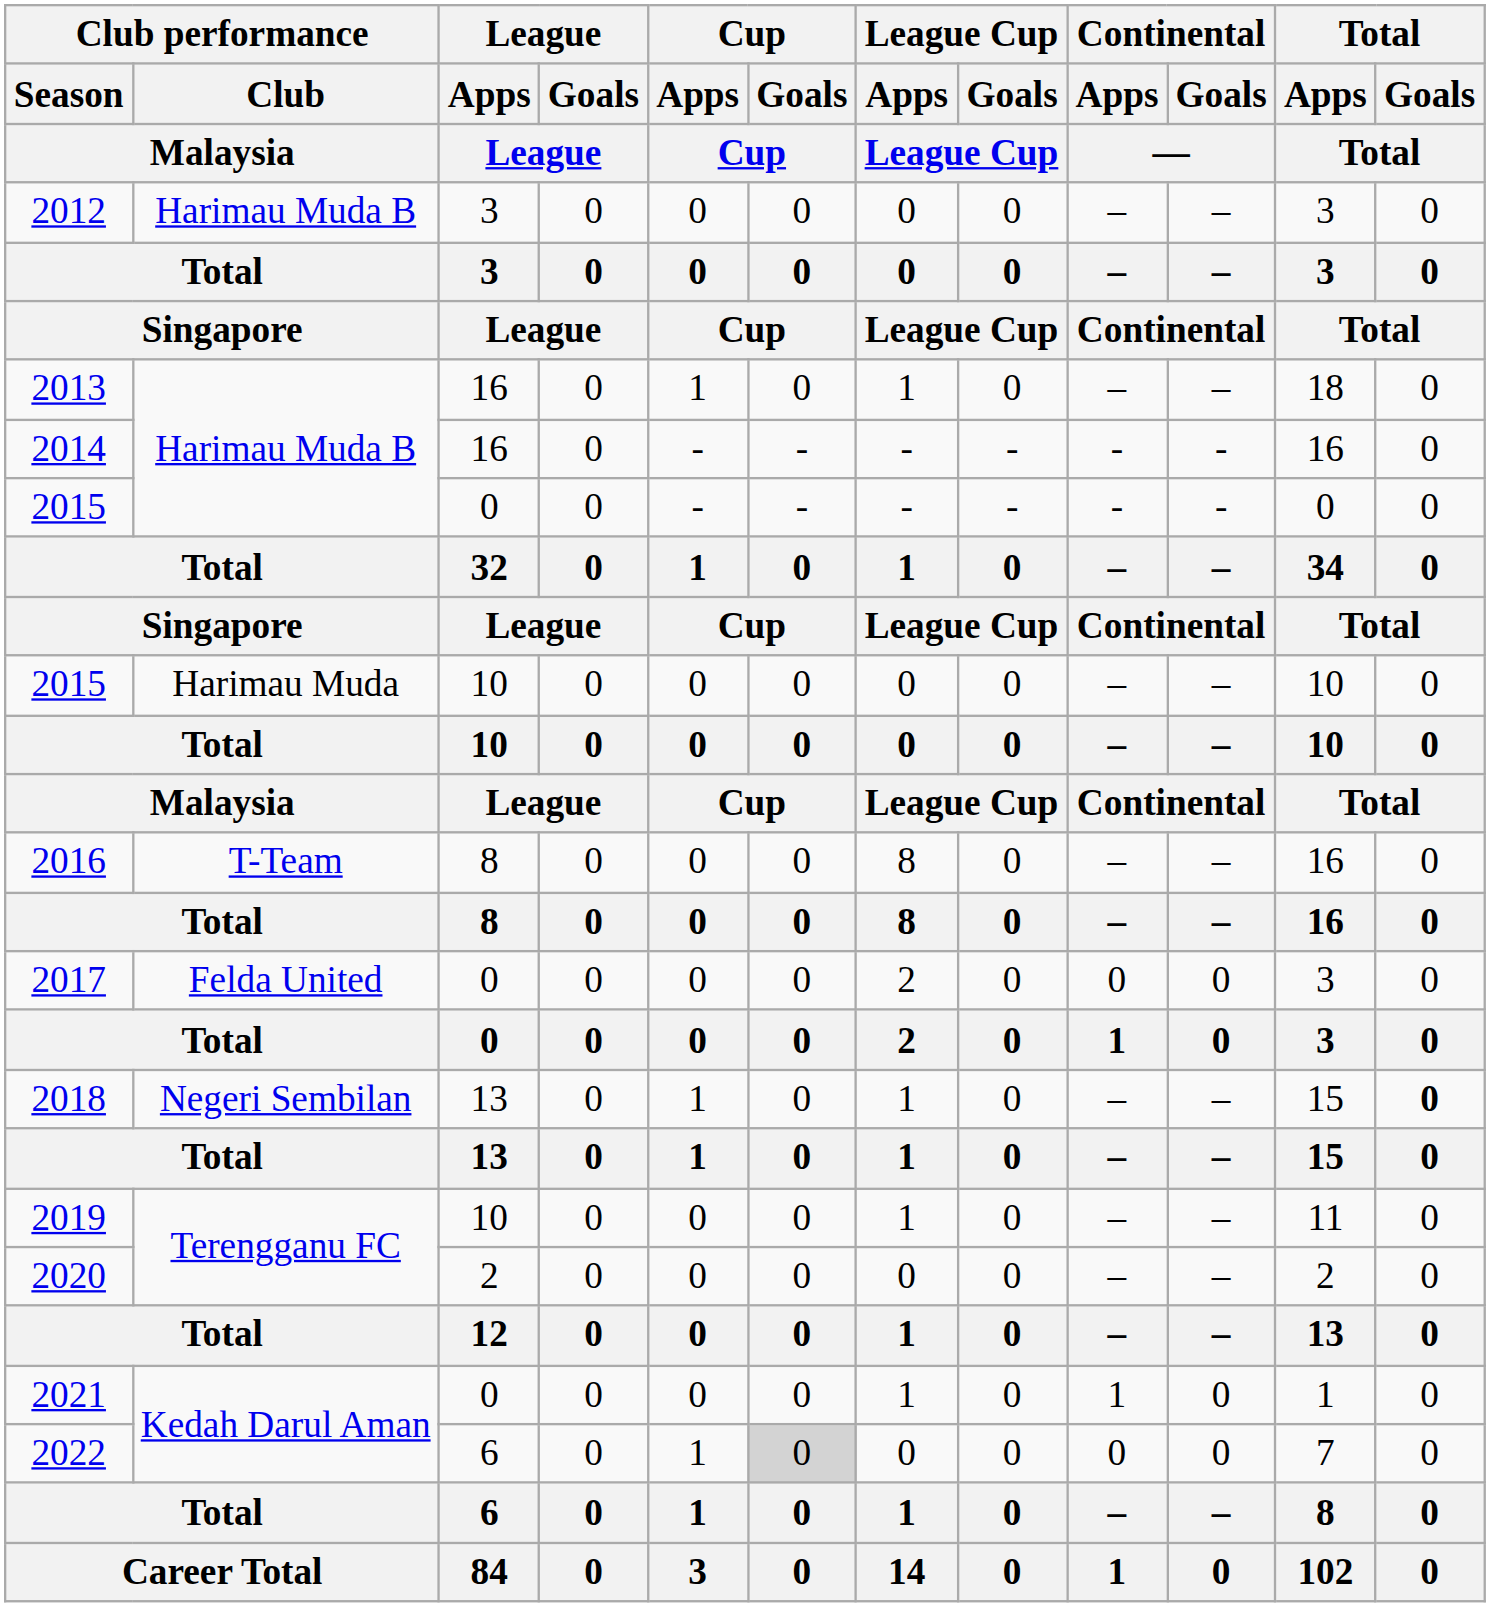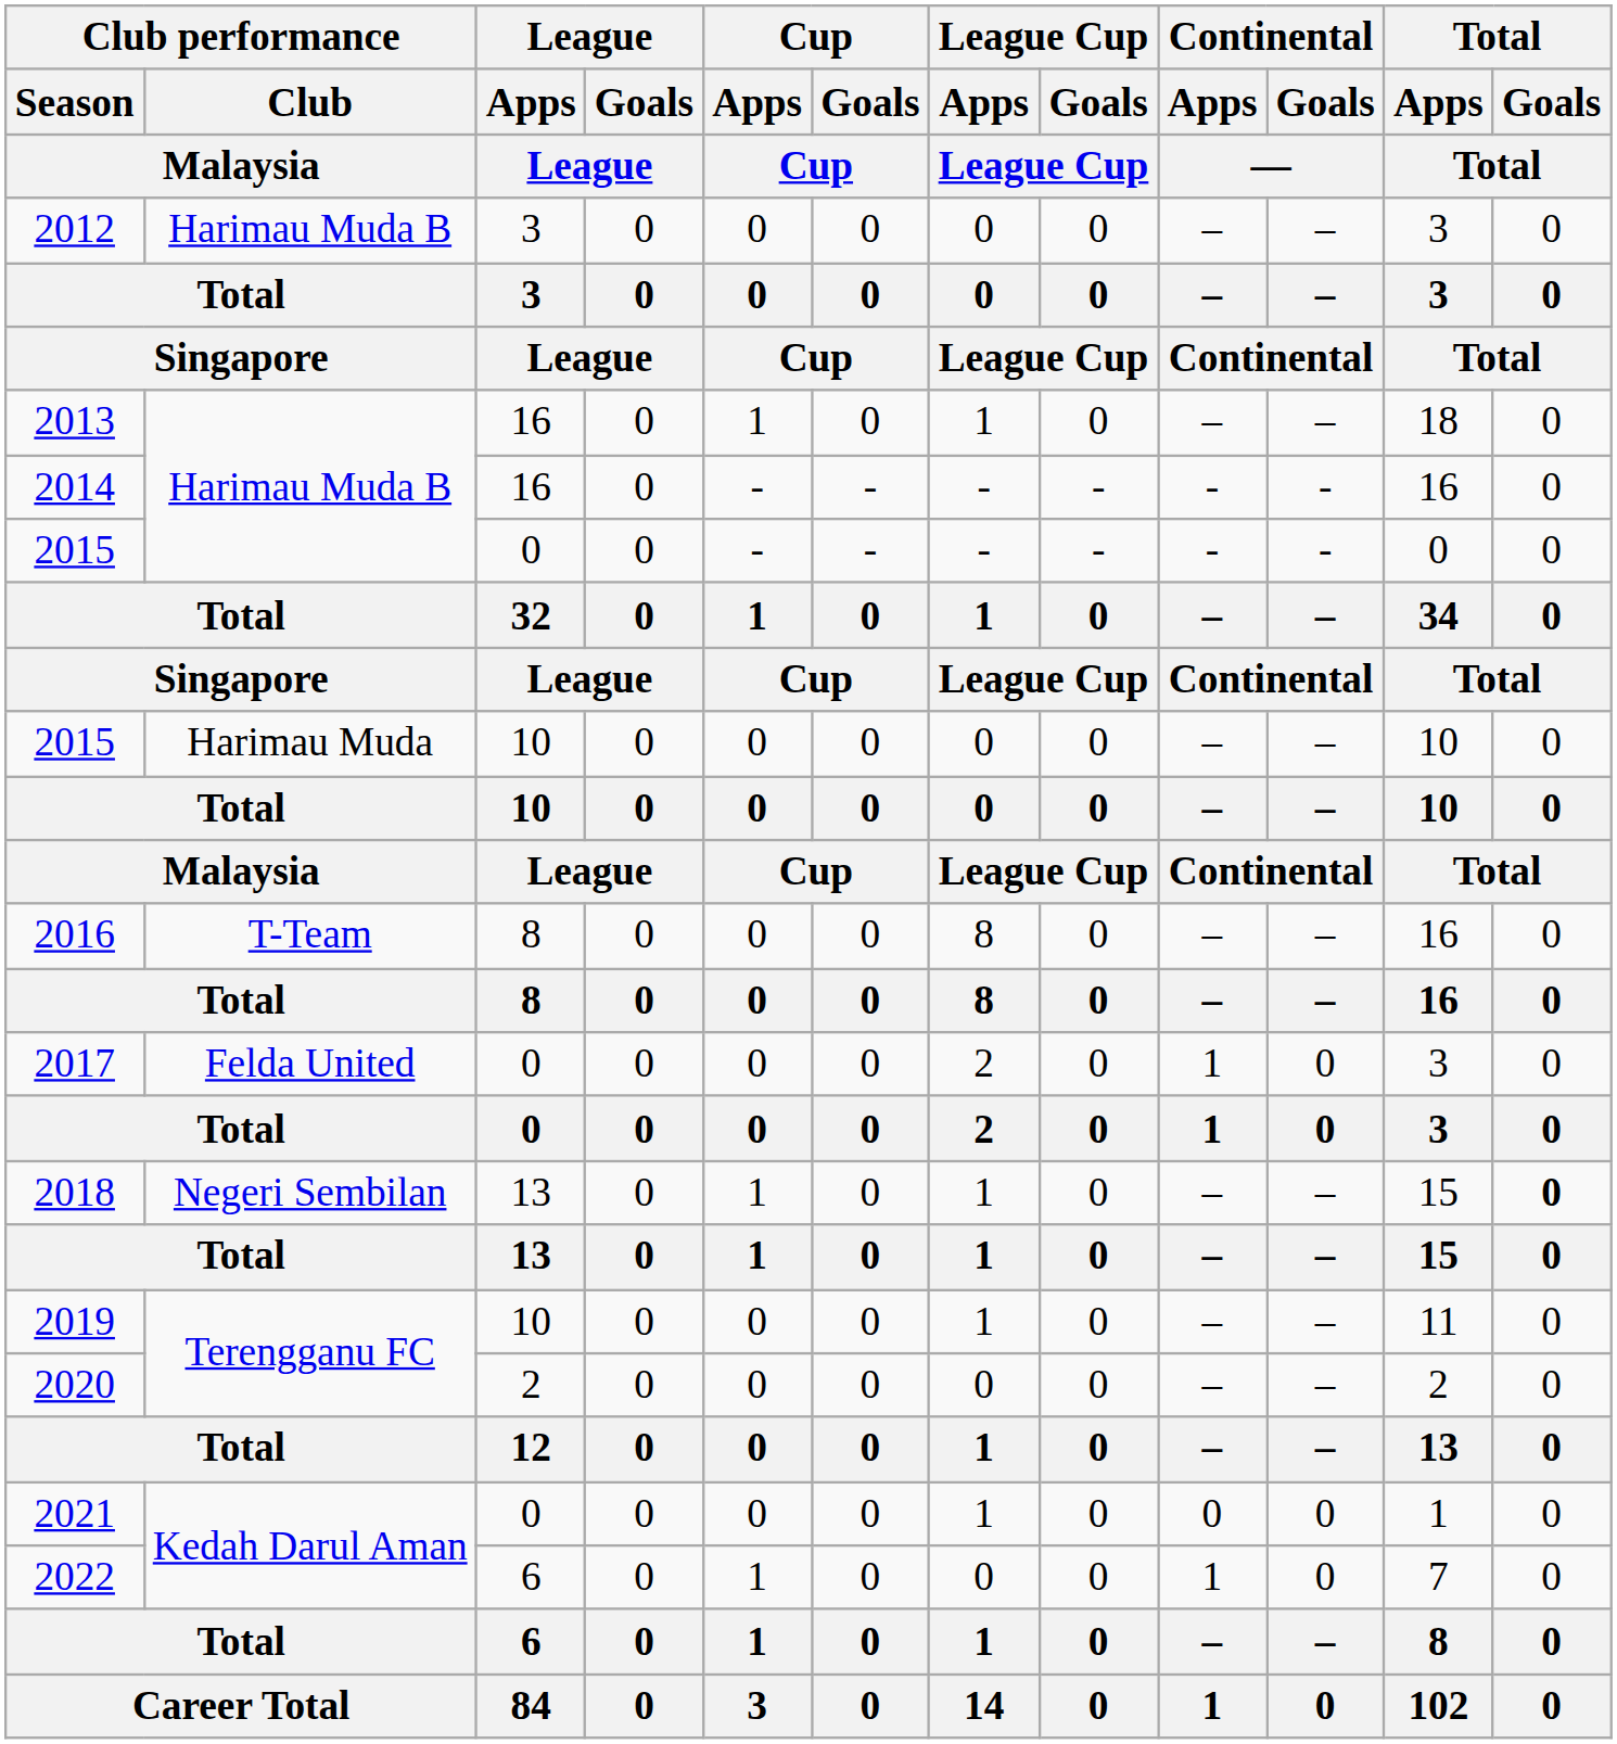2017 | Continental / Apps / —: 0 -> 1
2021 | Continental / Apps / —: 1 -> 0
2022 | Cup / Goals / Cup: lightgrey background -> no background
2022 | Continental / Apps / —: 0 -> 1
